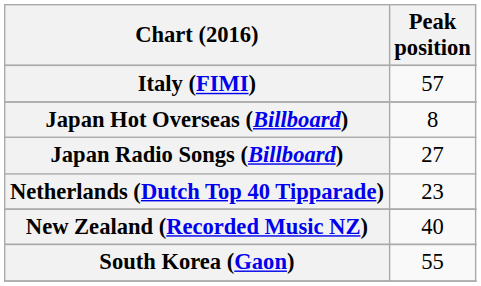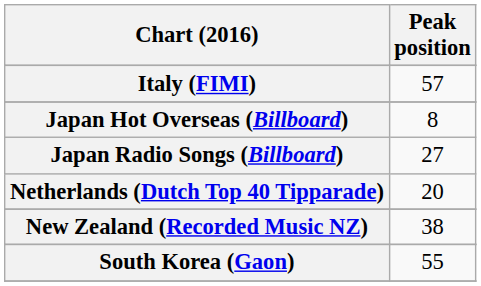Netherlands (Dutch Top 40 Tipparade) | Peak position: 23 -> 20
New Zealand (Recorded Music NZ) | Peak position: 40 -> 38
